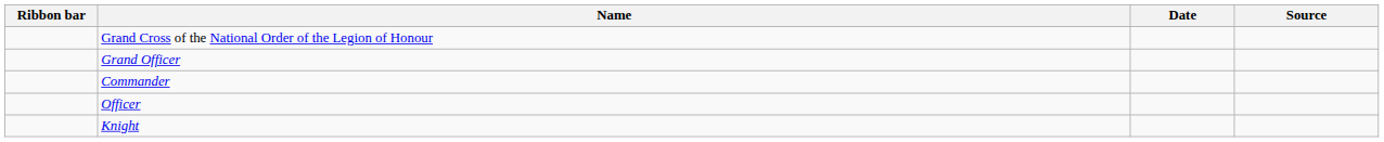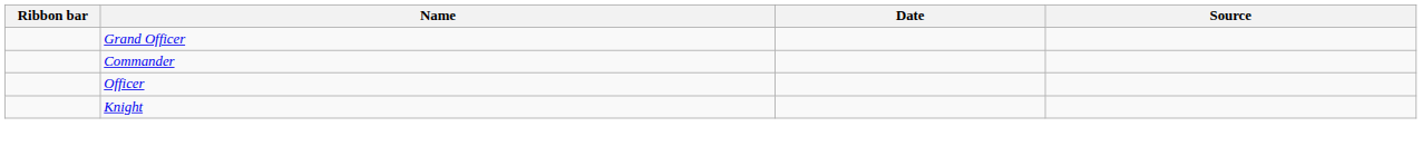- row: Grand Cross of the National Order of the Legion of Honour
